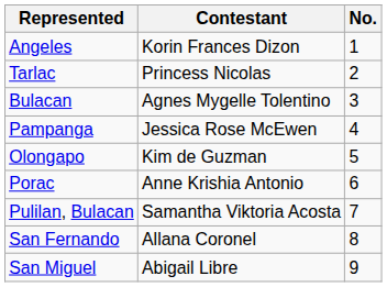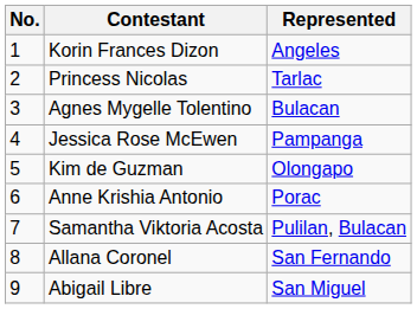columns swapped: No. <-> Represented
